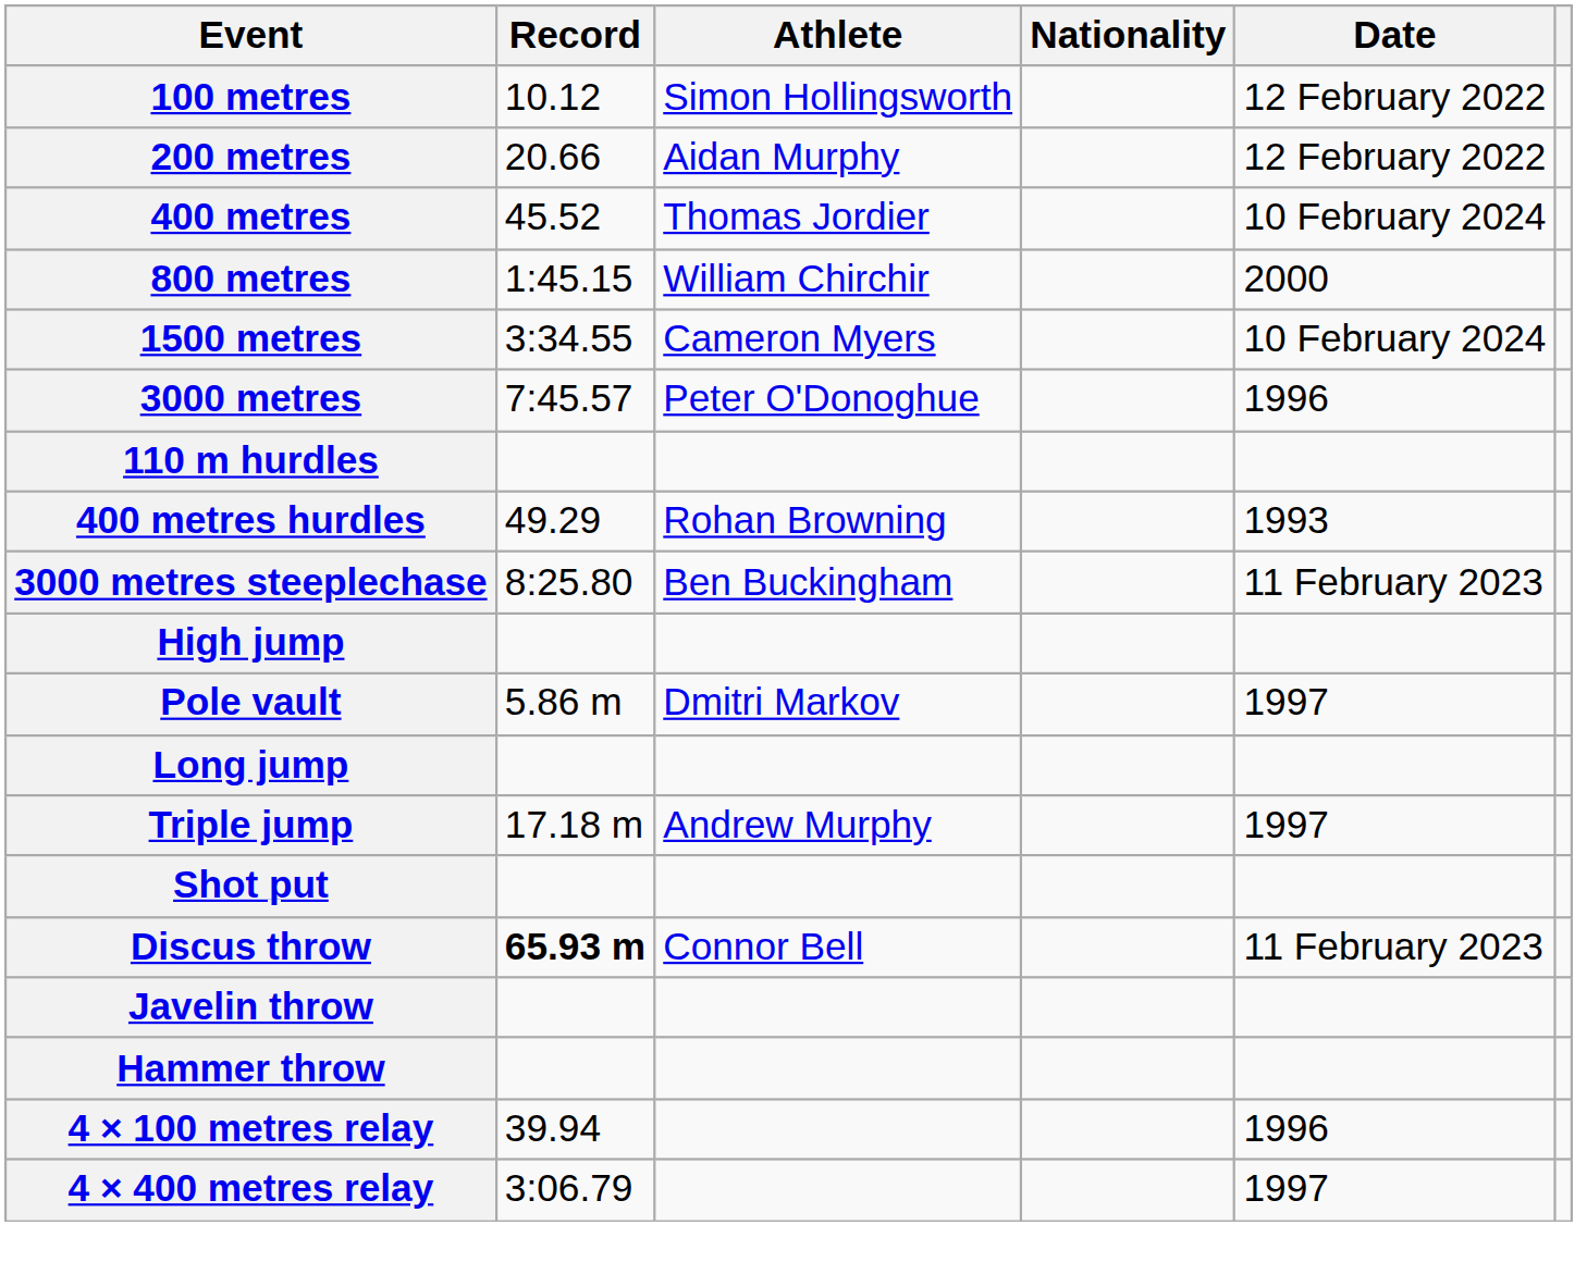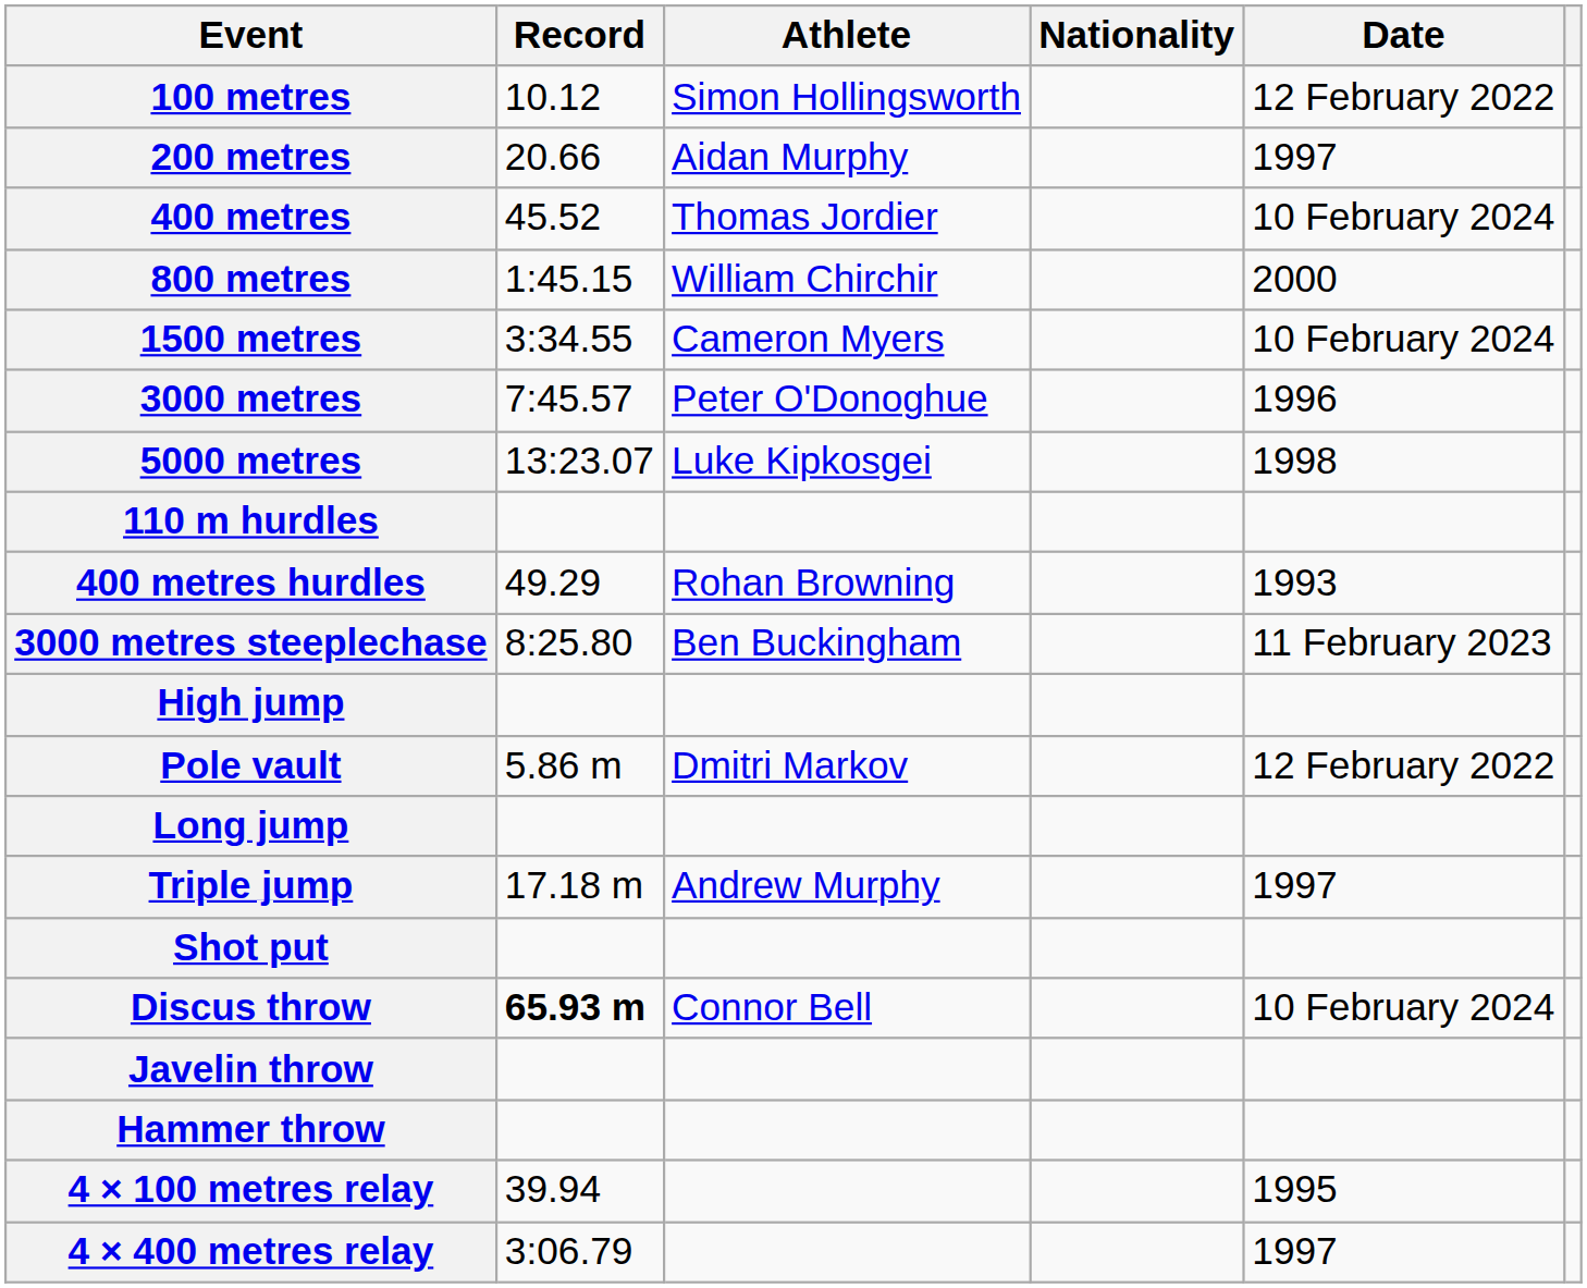200 metres | Date: 12 February 2022 -> 1997
+ row: 5000 metres | 13:23.07 | Luke Kipkosgei | 1998
Pole vault | Date: 1997 -> 12 February 2022
Discus throw | Date: 11 February 2023 -> 10 February 2024
4 × 100 metres relay | Date: 1996 -> 1995
